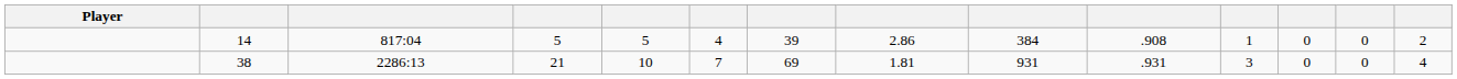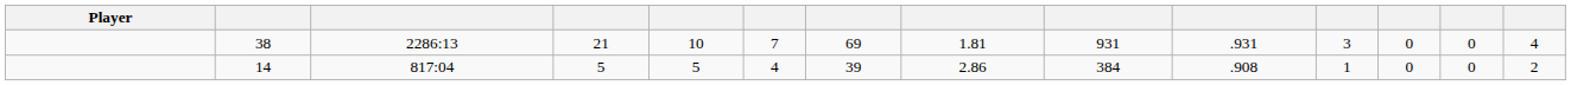rows swapped: 38 <-> 14
